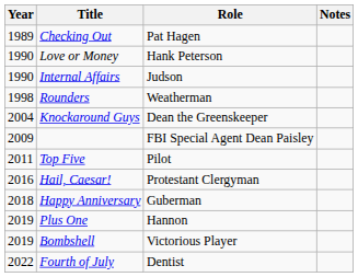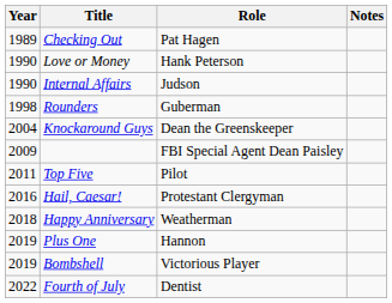Rounders | Role: Weatherman -> Guberman
Happy Anniversary | Role: Guberman -> Weatherman
